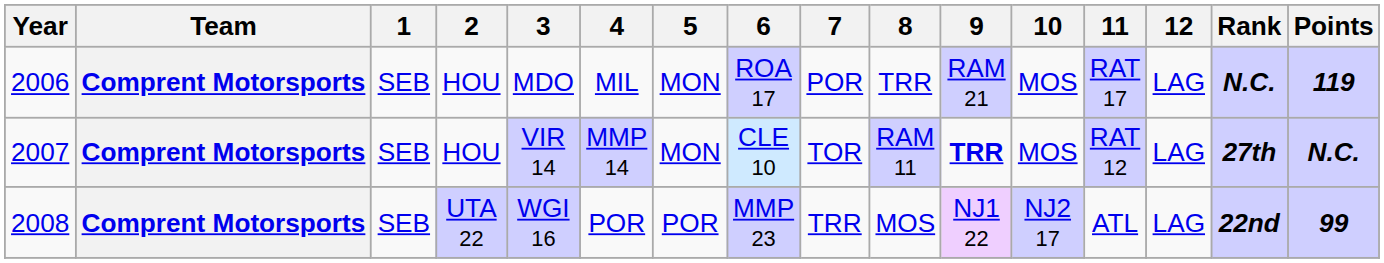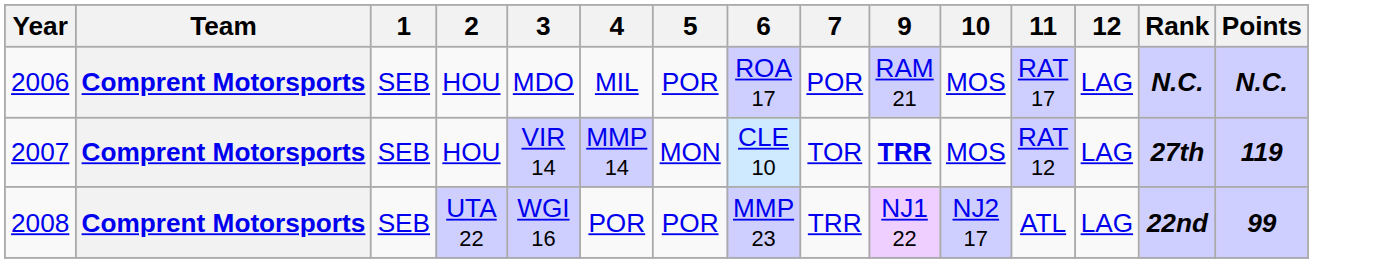- column: 8 | TRR | RAM 11 | MOS
2006 | 5: MON -> POR
2006 | Points: 119 -> N.C.
2007 | Points: N.C. -> 119
